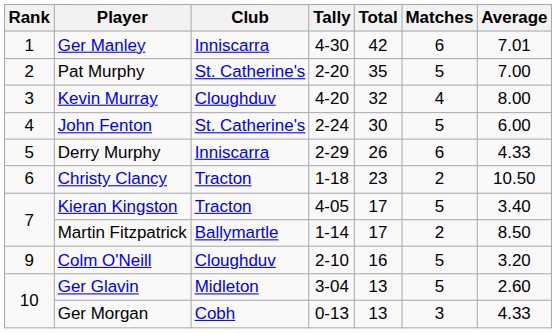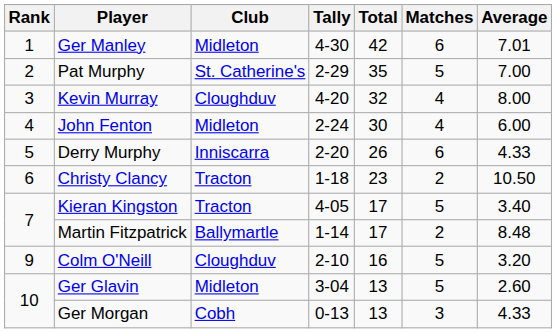Ger Manley | Club: Inniscarra -> Midleton
Pat Murphy | Tally: 2-20 -> 2-29
John Fenton | Club: St. Catherine's -> Midleton
John Fenton | Matches: 5 -> 4
Derry Murphy | Tally: 2-29 -> 2-20
Martin Fitzpatrick | Average: 8.50 -> 8.48
